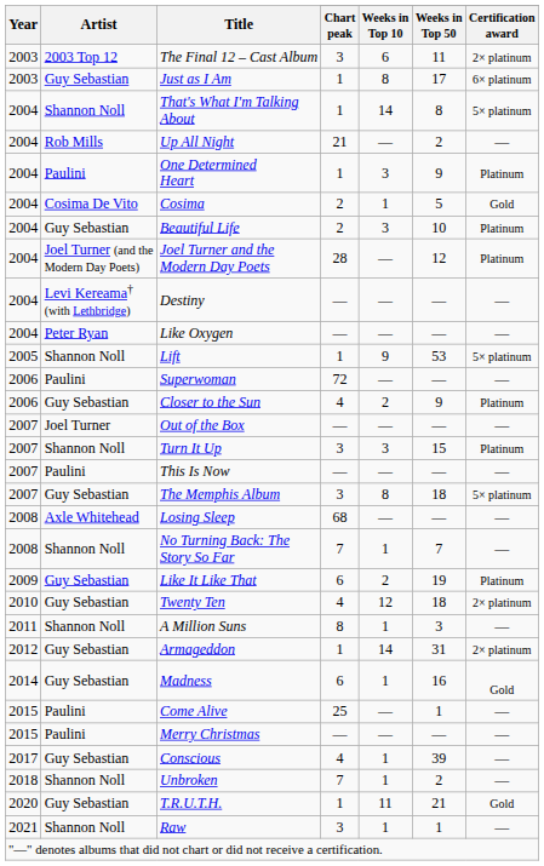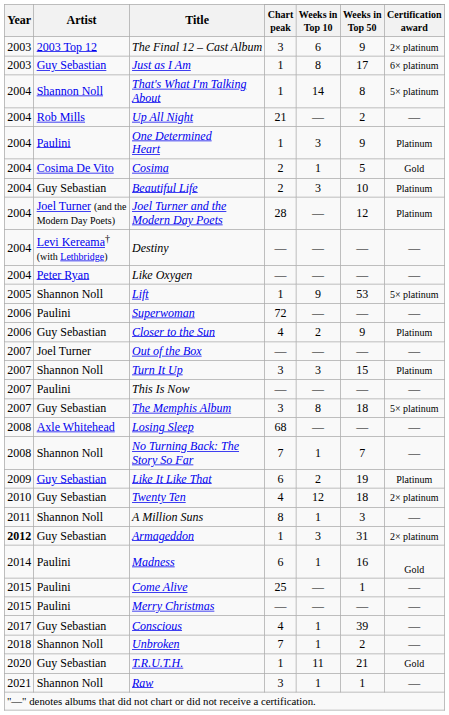The Final 12 – Cast Album | Weeks in Top 50: 11 -> 9
Armageddon | Year: normal -> bold
Armageddon | Weeks in Top 10: 14 -> 3
Madness | Artist: Guy Sebastian -> Paulini
